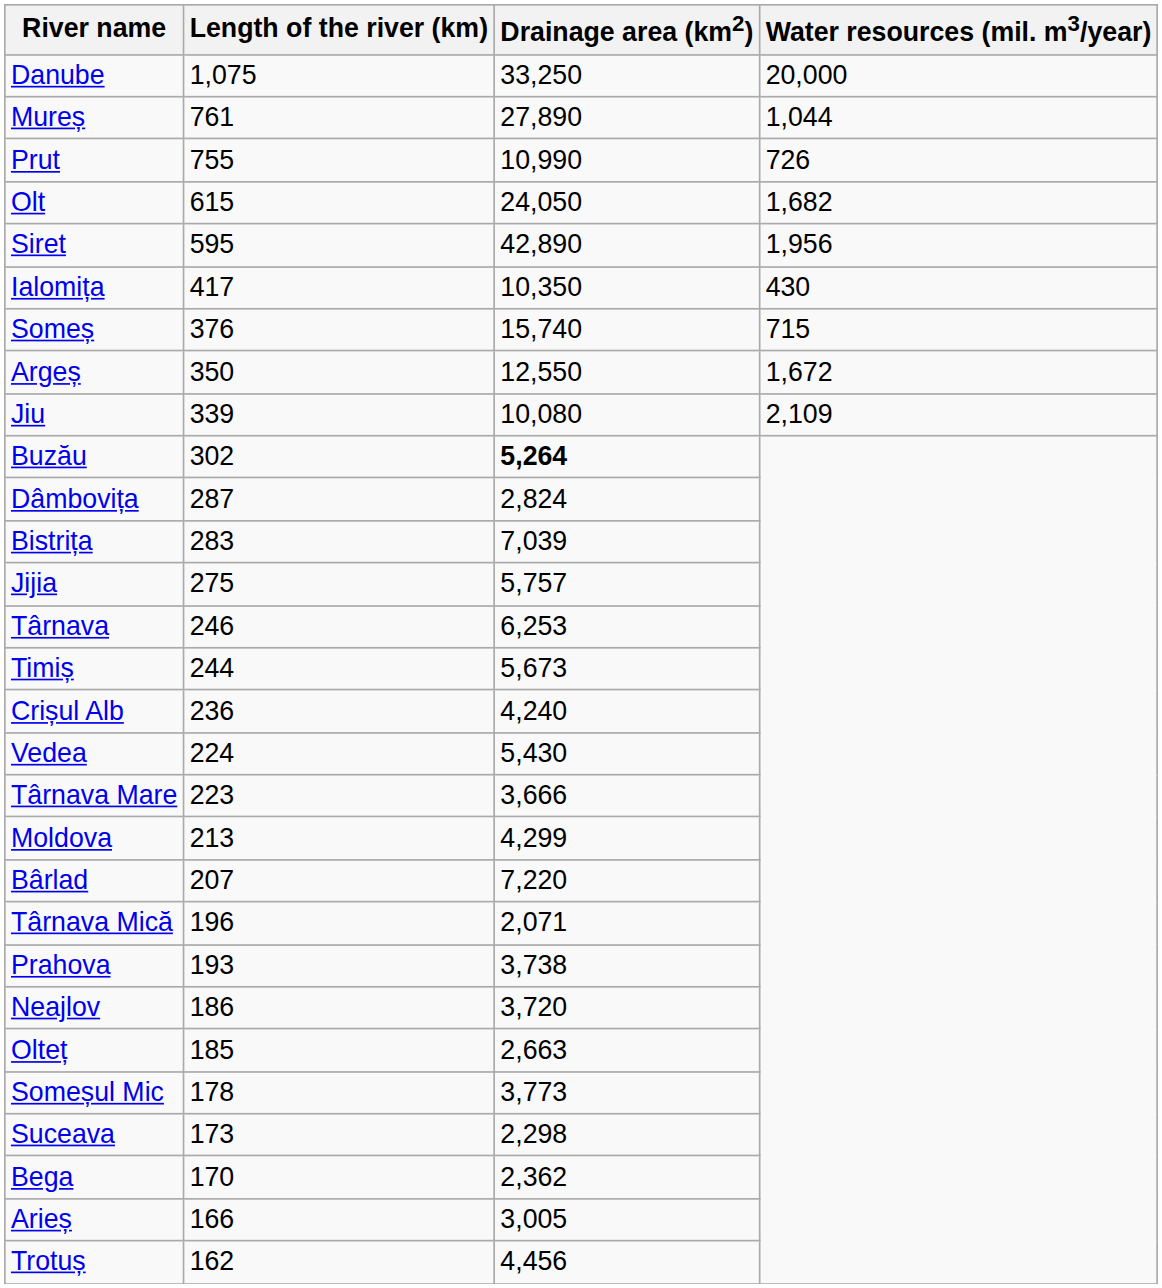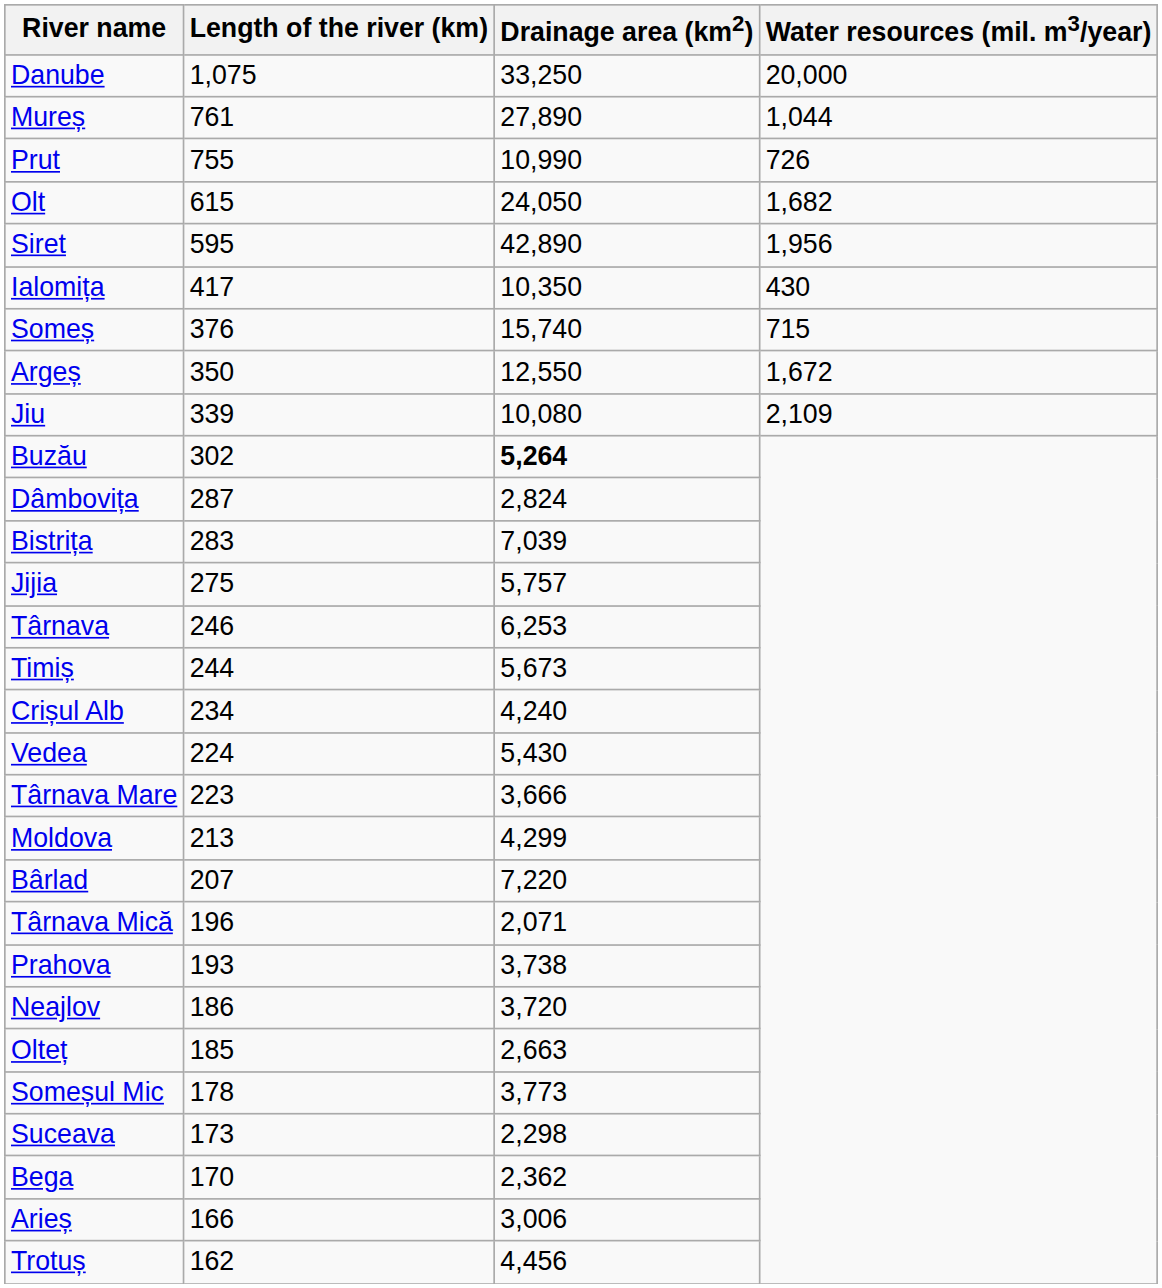Crișul Alb | Length of the river (km): 236 -> 234
Arieș | Drainage area (km2): 3,005 -> 3,006
